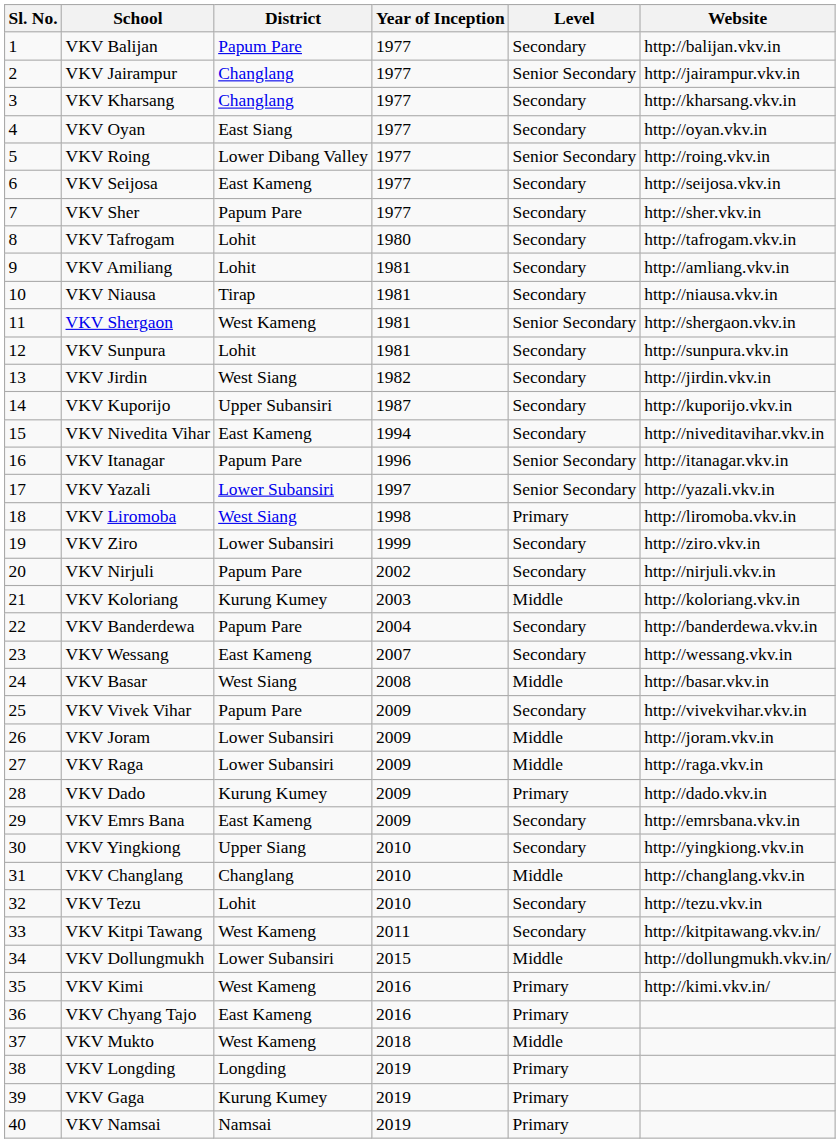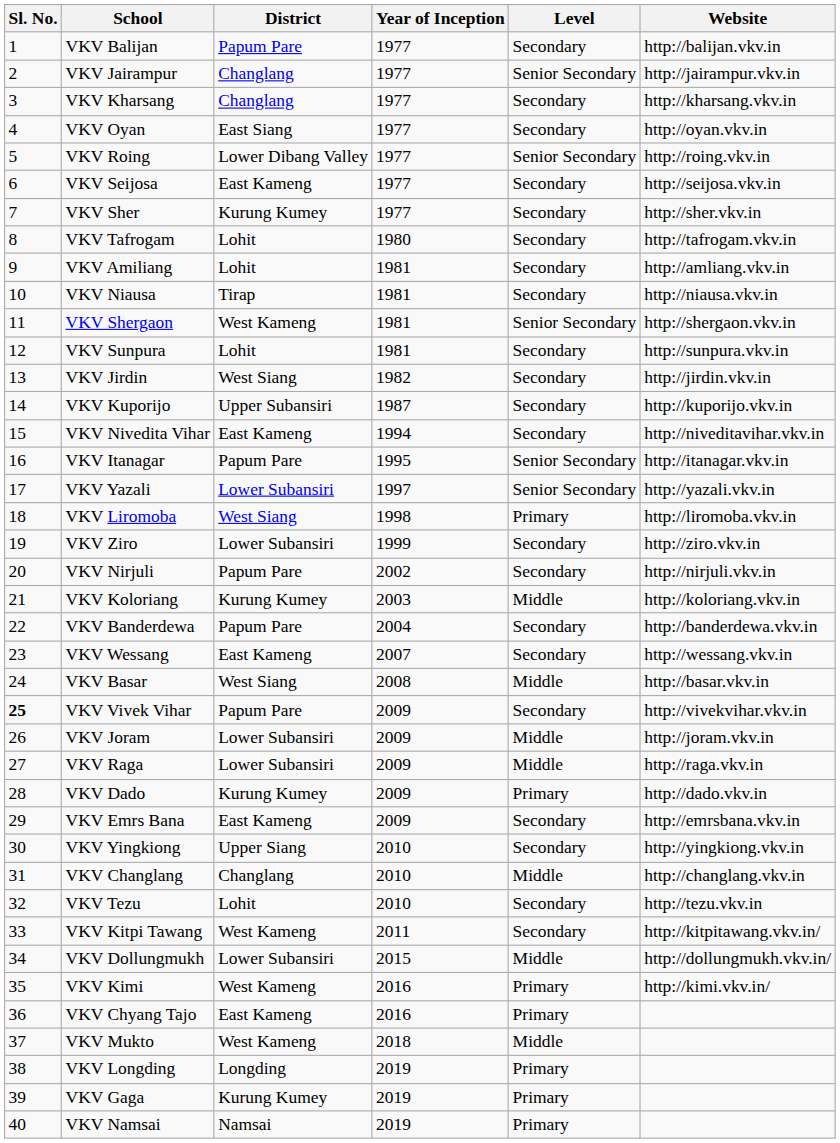VKV Sher | District: Papum Pare -> Kurung Kumey
VKV Itanagar | Year of Inception: 1996 -> 1995
VKV Vivek Vihar | Sl. No.: normal -> bold
